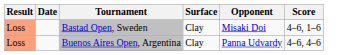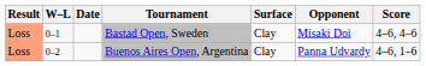+ column: W–L | 0–1 | 0–2
Bastad Open, Sweden | Score: 4–6, 1–6 -> 4–6, 4–6
Buenos Aires Open, Argentina | Score: 4–6, 4–6 -> 4–6, 1–6
